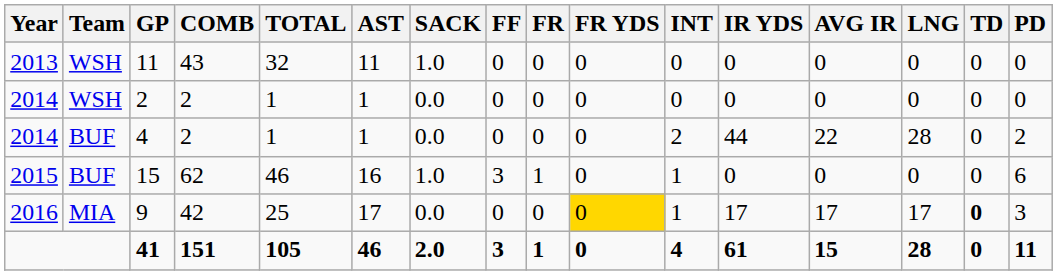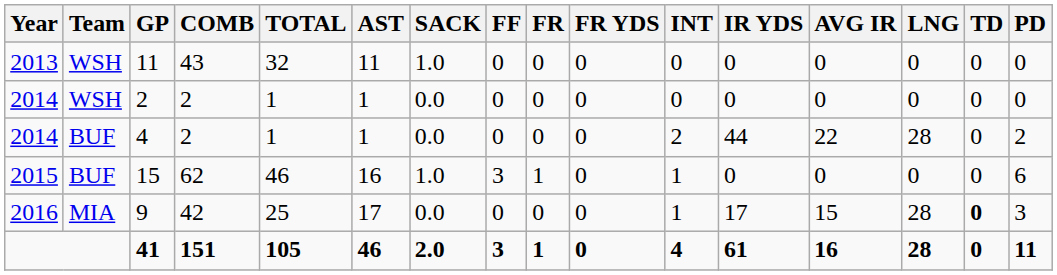9 | FR YDS: gold background -> no background
9 | AVG IR: 17 -> 15
9 | LNG: 17 -> 28
41 | AVG IR: 15 -> 16
